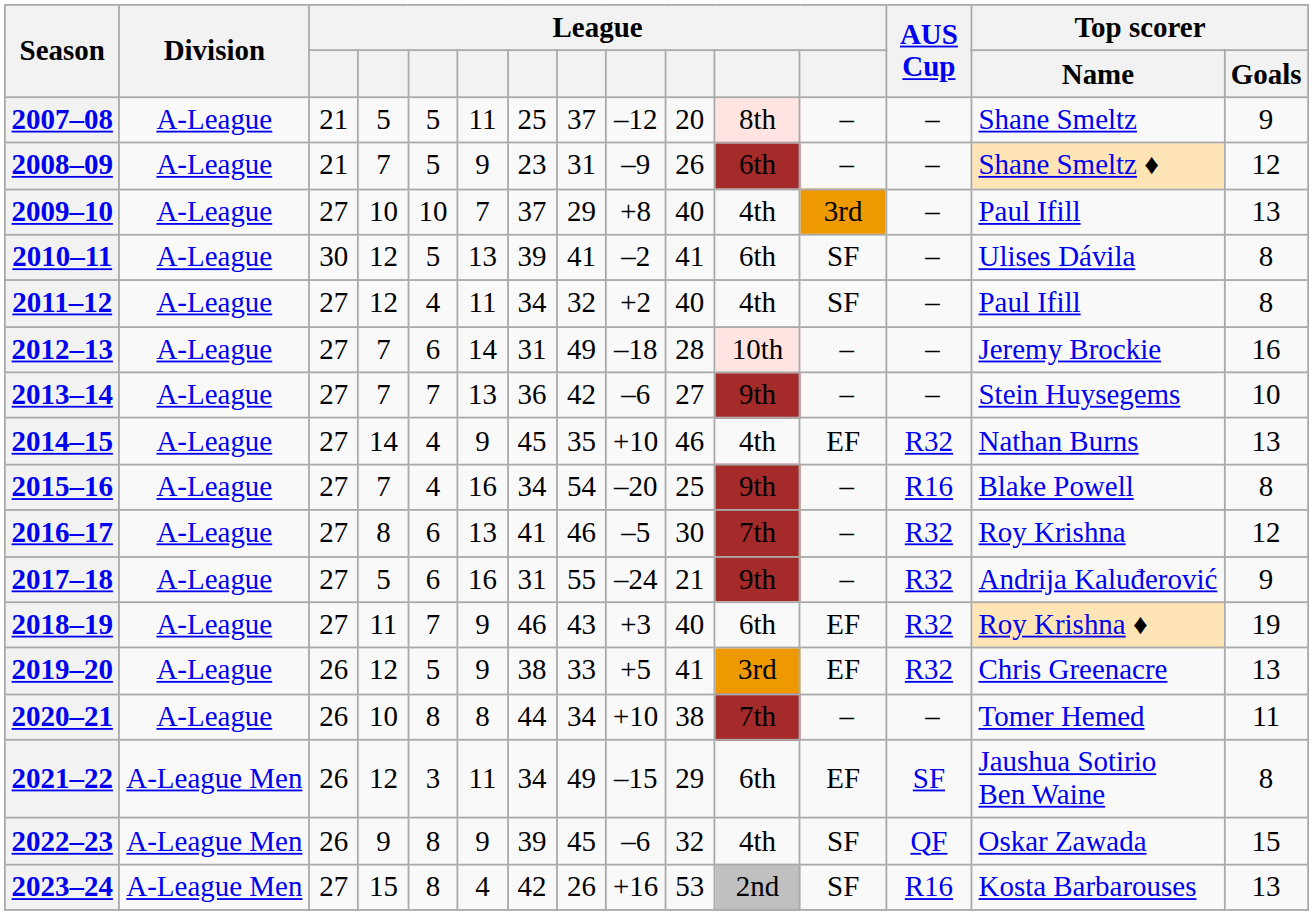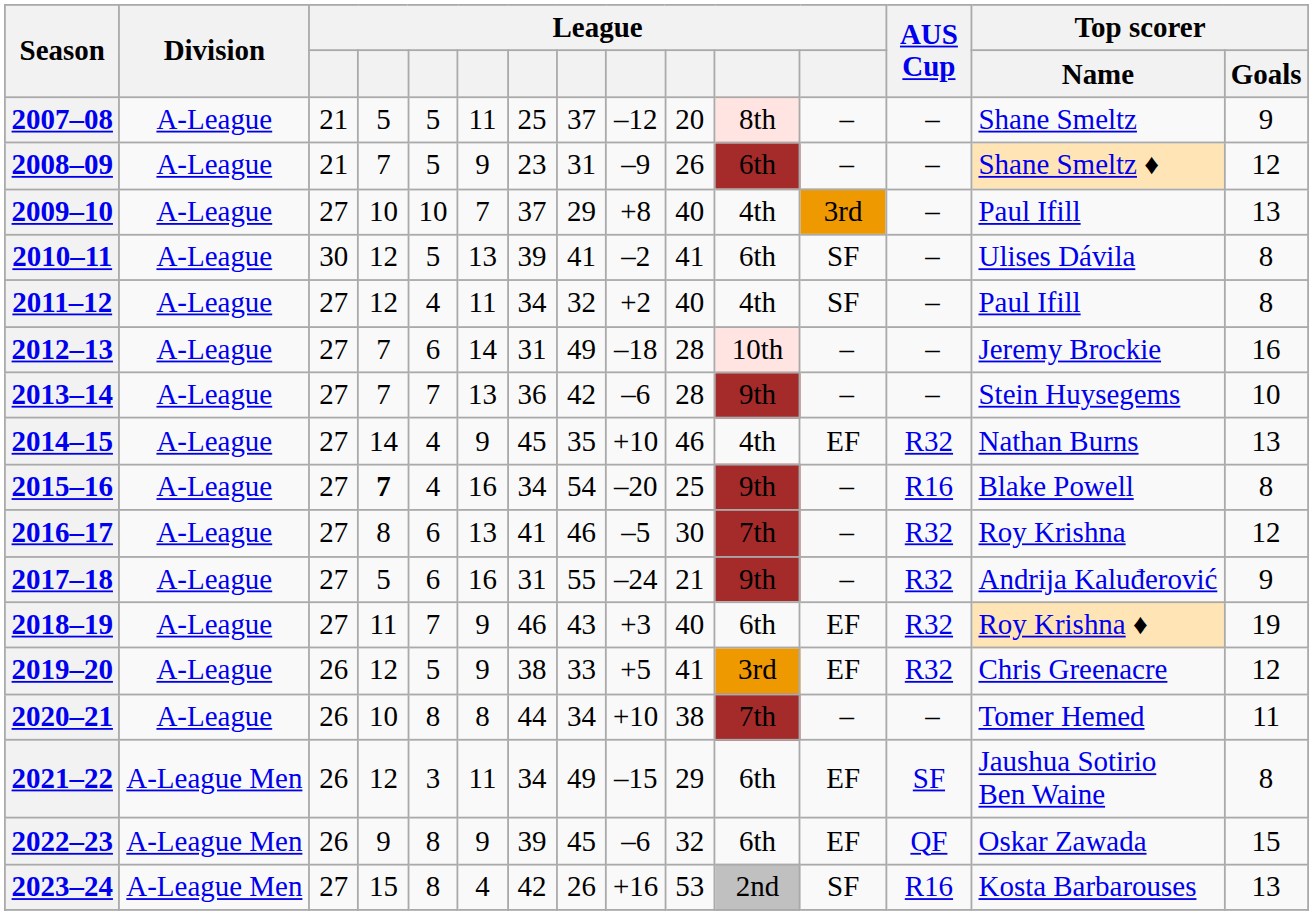2013–14 | column 10: 27 -> 28
2015–16 | column 4: normal -> bold
2019–20 | Top scorer / Goals: 13 -> 12
2022–23 | column 11: 4th -> 6th
2022–23 | column 12: SF -> EF
